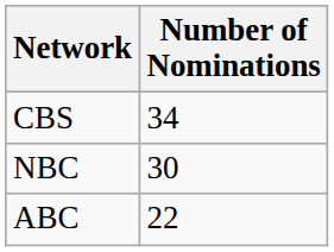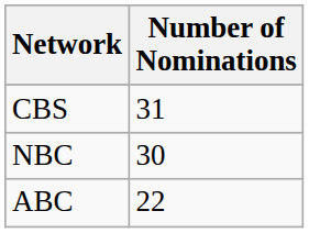CBS | Number of Nominations: 34 -> 31
